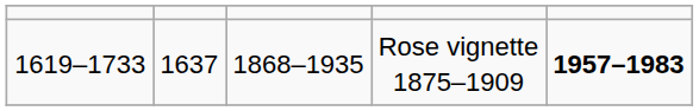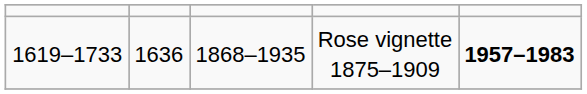Rose vignette 1875–1909 | column 2: 1637 -> 1636
